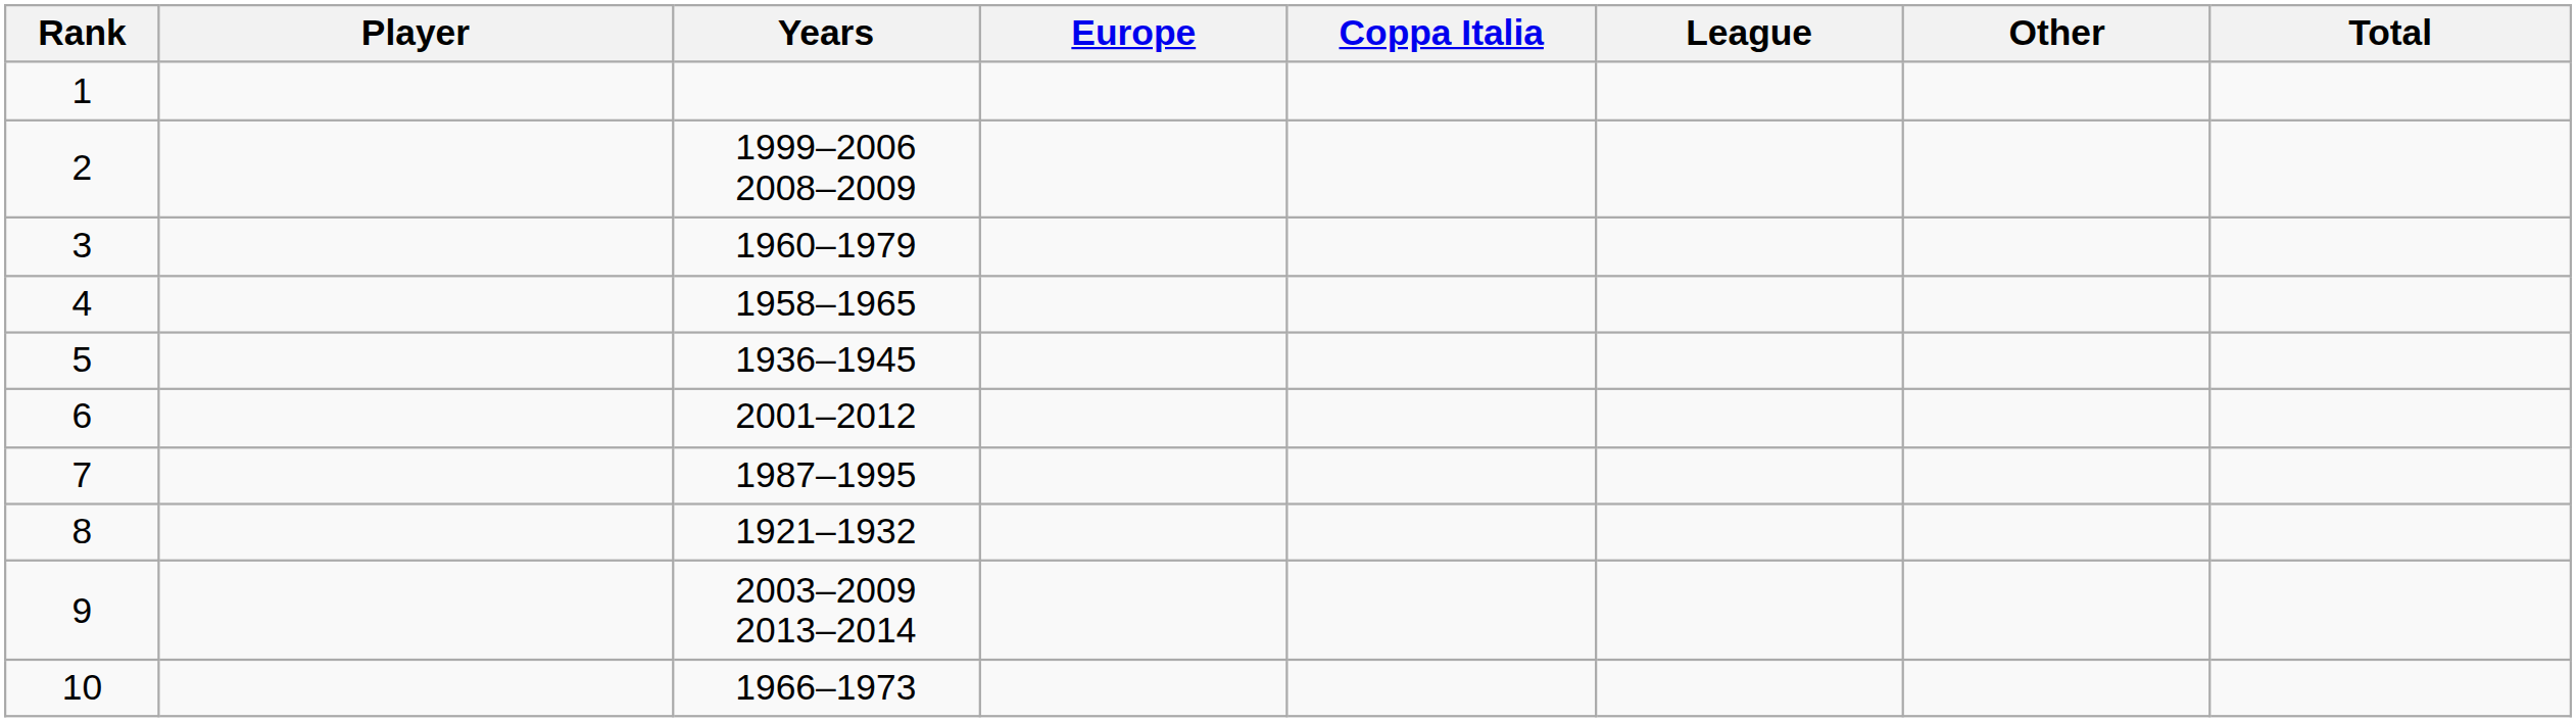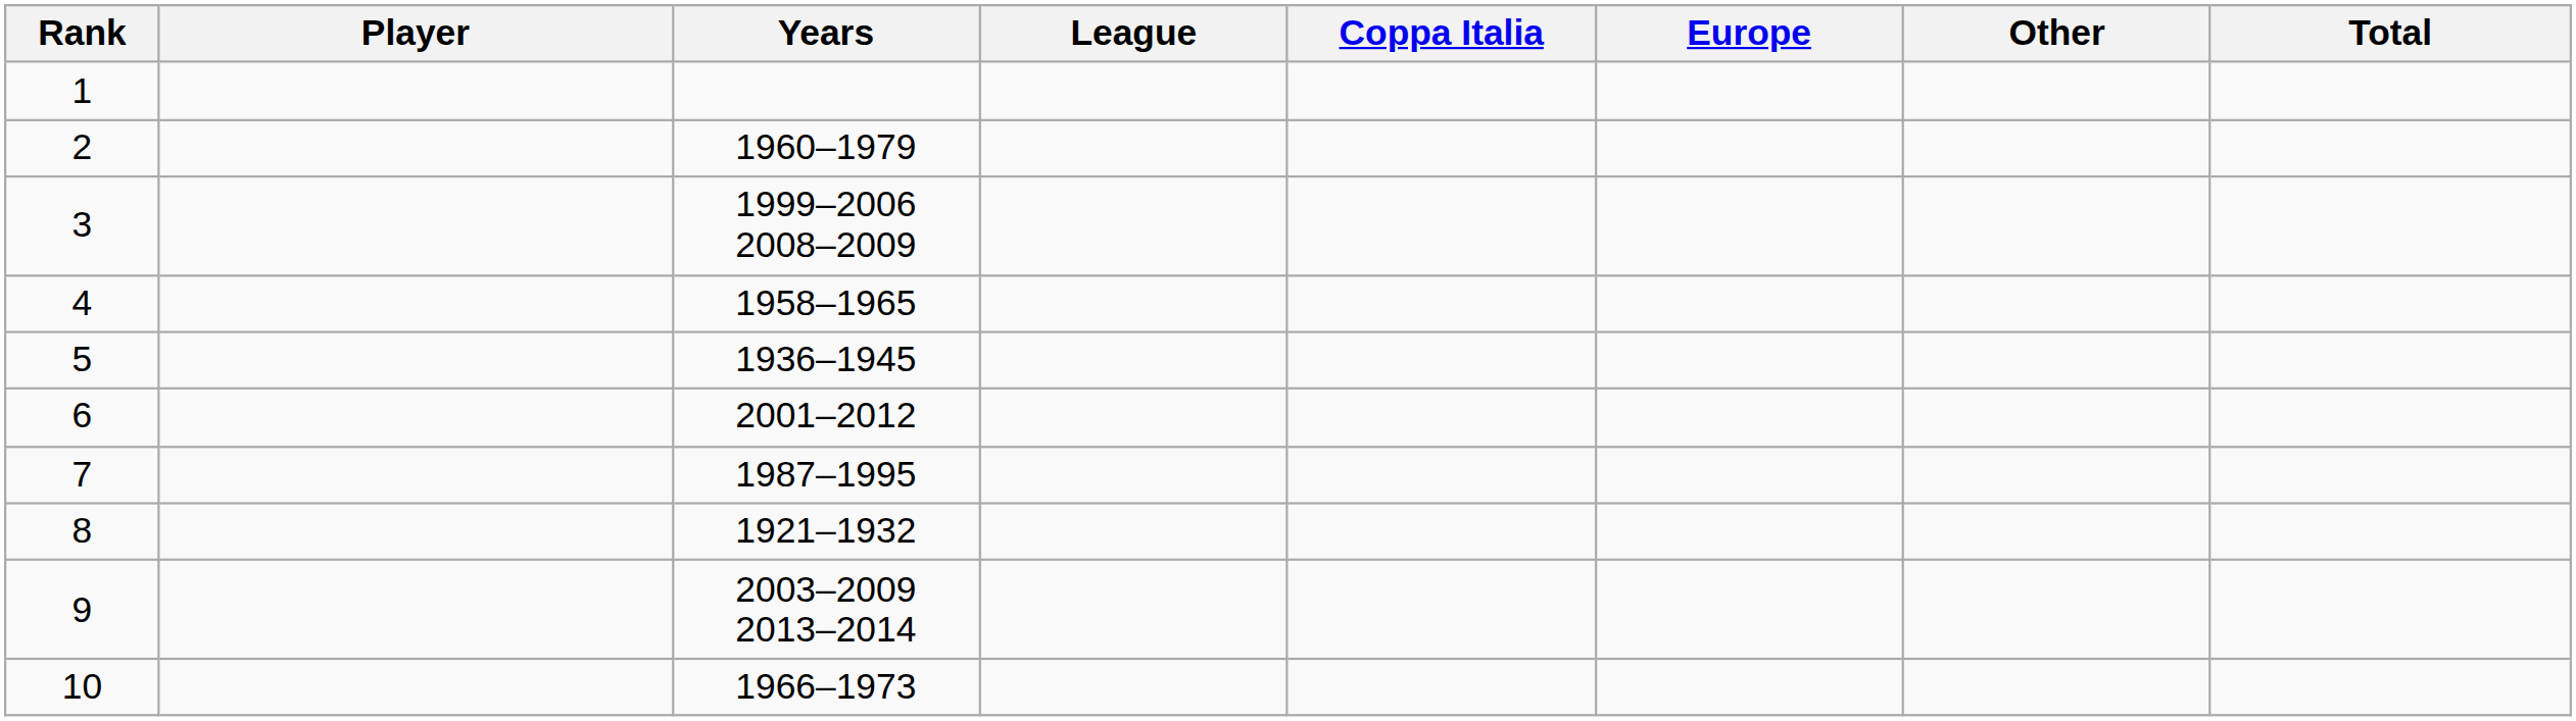columns swapped: League <-> Europe
2 | Years: 1999–2006 2008–2009 -> 1960–1979
3 | Years: 1960–1979 -> 1999–2006 2008–2009
